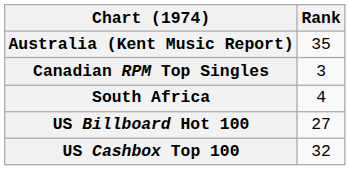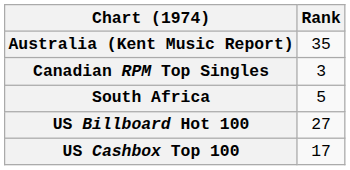South Africa | Rank: 4 -> 5
US Cashbox Top 100 | Rank: 32 -> 17
